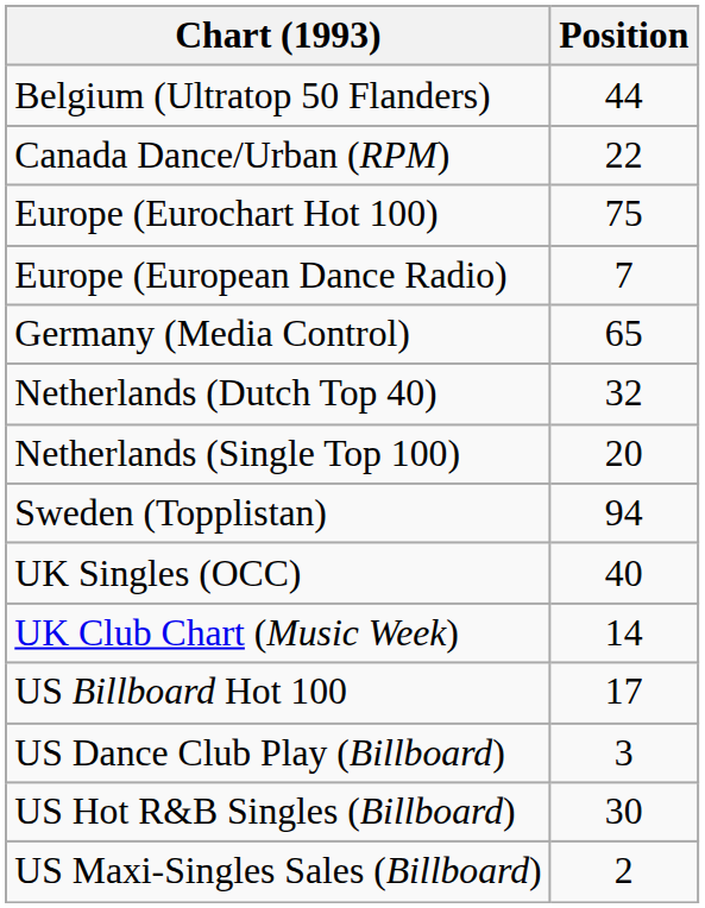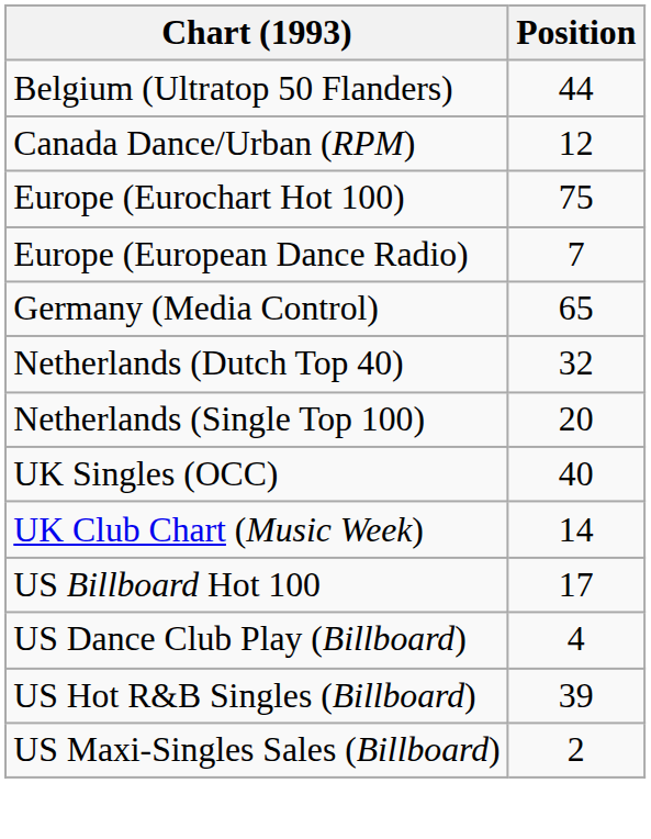Canada Dance/Urban (RPM) | Position: 22 -> 12
- row: Sweden (Topplistan) | 94
US Dance Club Play (Billboard) | Position: 3 -> 4
US Hot R&B Singles (Billboard) | Position: 30 -> 39
